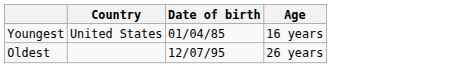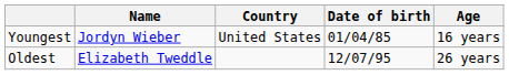+ column: Name | Jordyn Wieber | Elizabeth Tweddle
